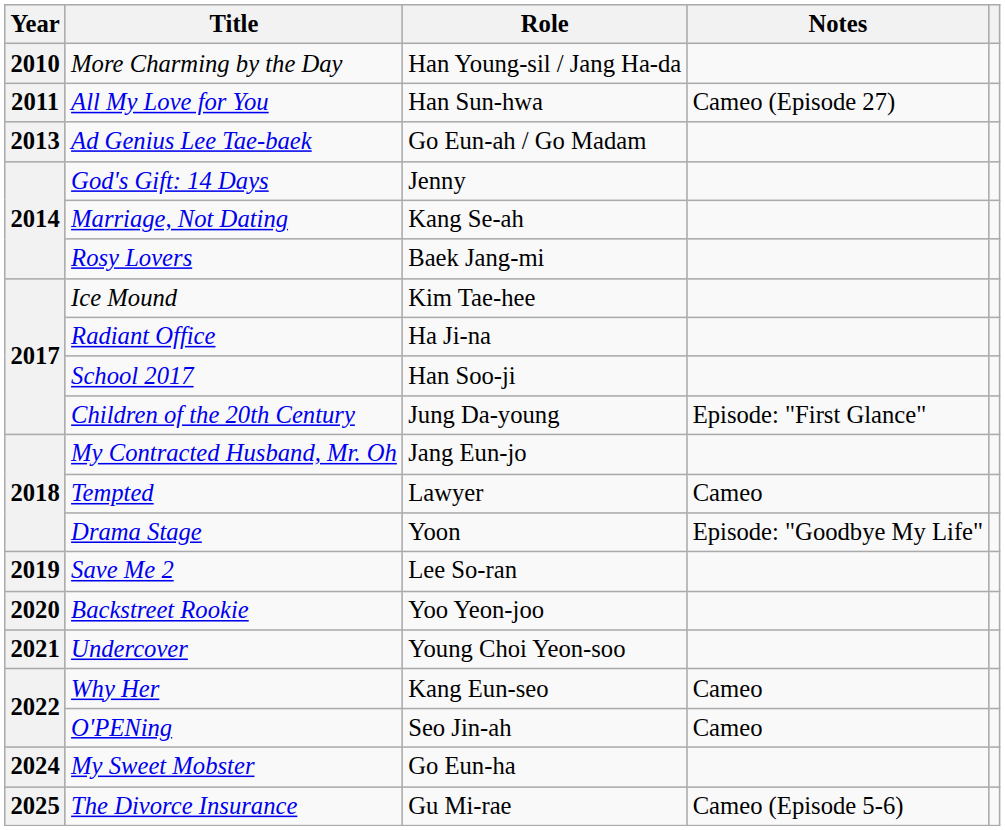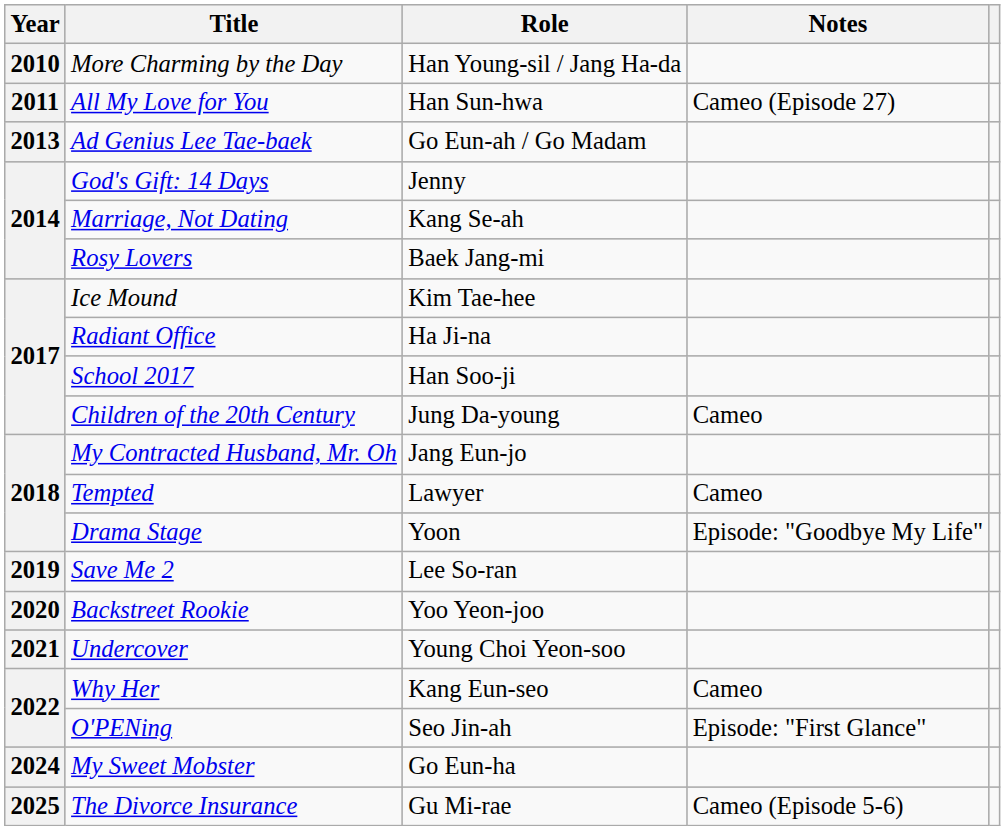Children of the 20th Century | Notes: Episode: "First Glance" -> Cameo
O'PENing | Notes: Cameo -> Episode: "First Glance"
